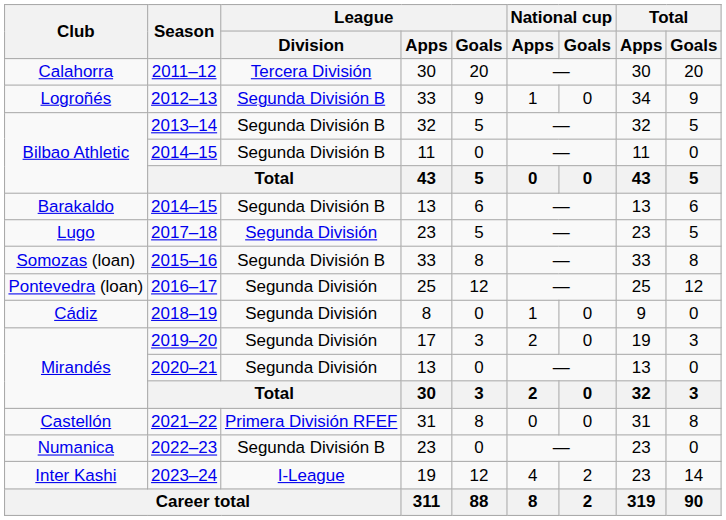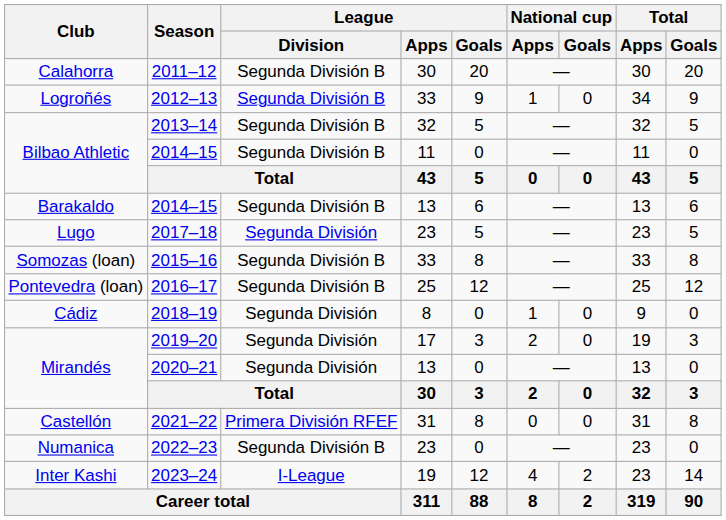2011–12 | League / Division: Tercera División -> Segunda División B
2016–17 | League / Division: Segunda División -> Segunda División B
